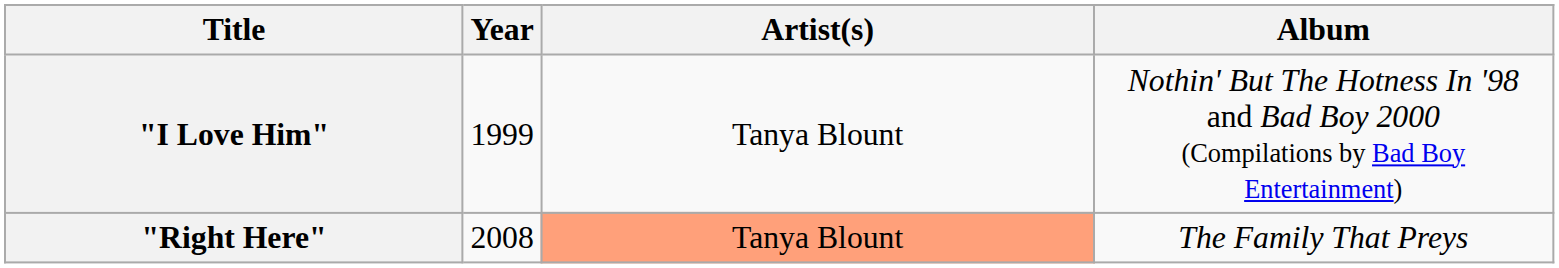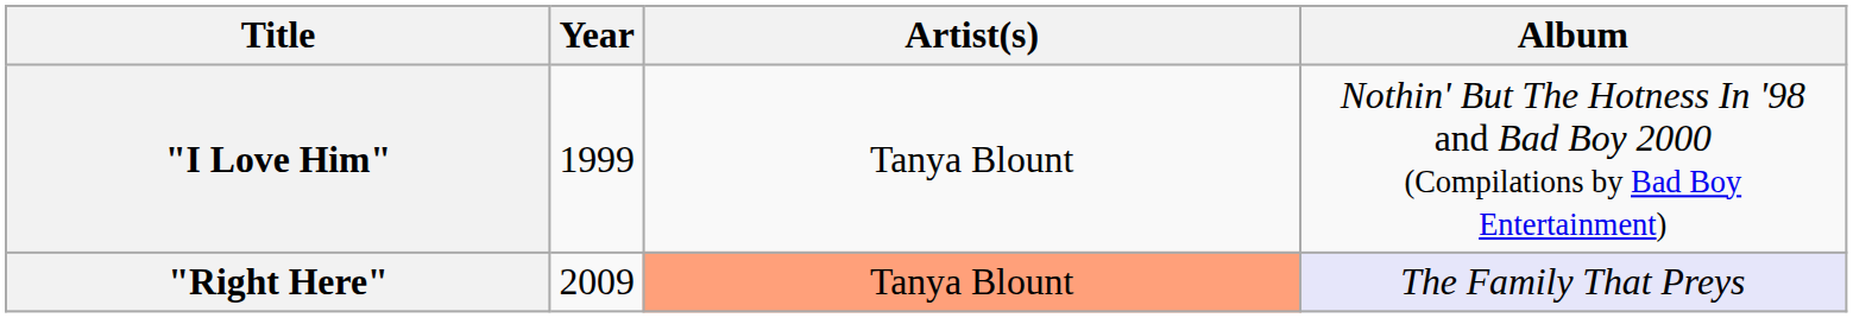"Right Here" | Year: 2008 -> 2009
"Right Here" | Album: no background -> lavender background
